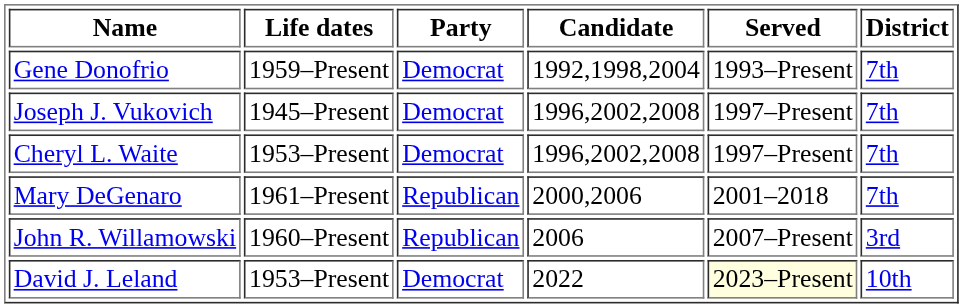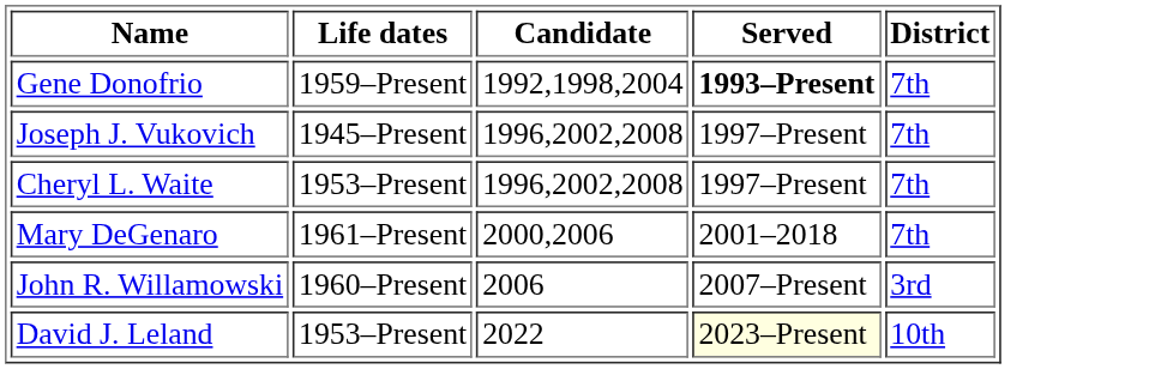- column: Party | Democrat | Democrat | Democrat | Republican | Republican | Democrat
Gene Donofrio | Served: normal -> bold
